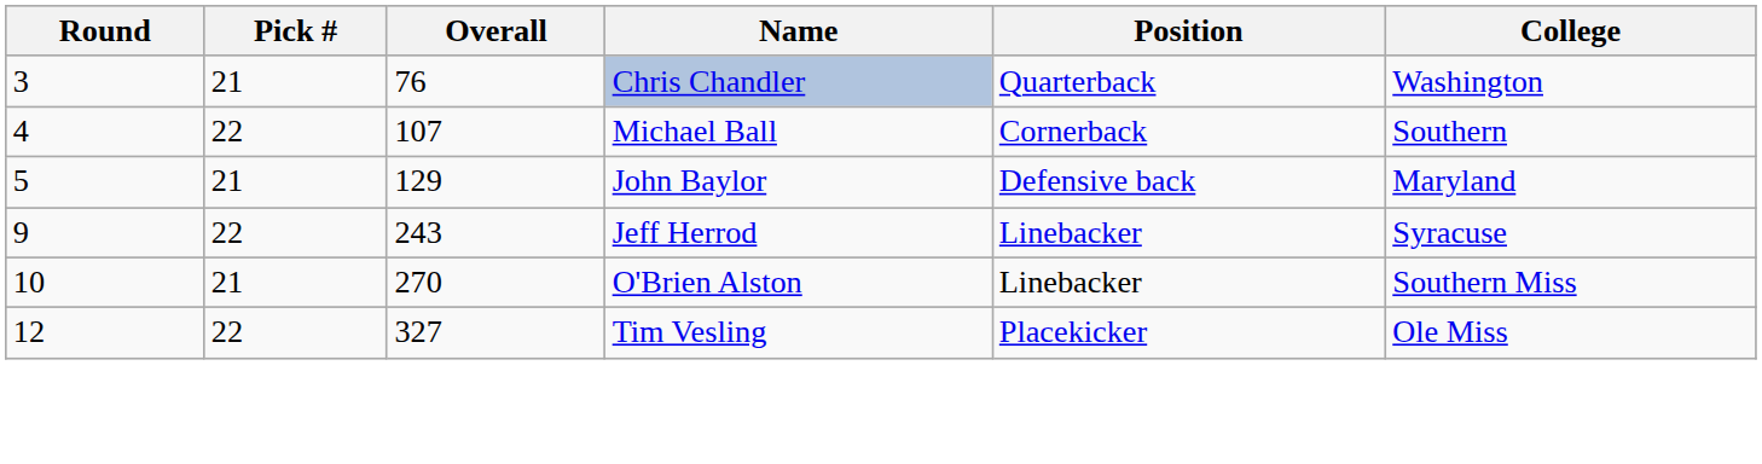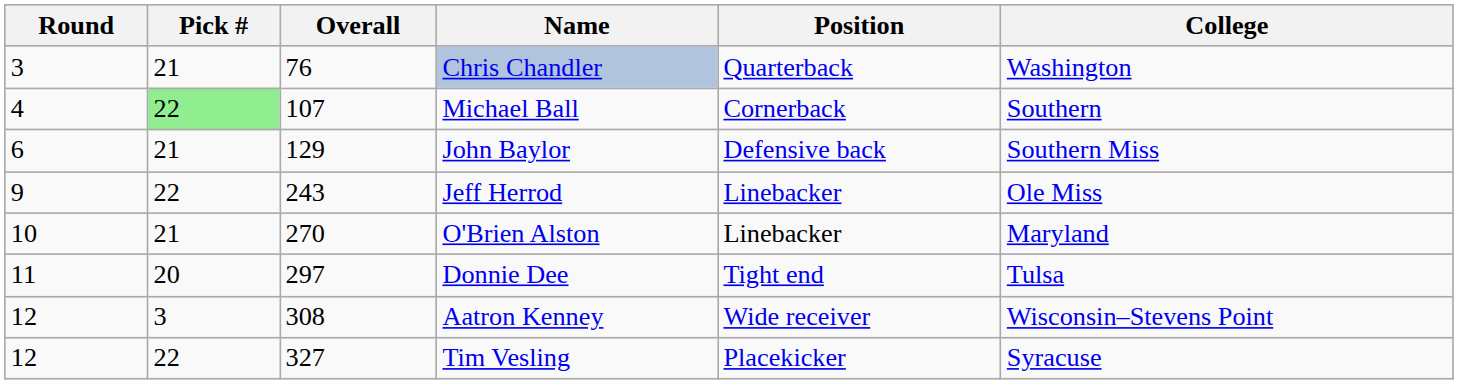Michael Ball | Pick #: no background -> lightgreen background
John Baylor | Round: 5 -> 6
John Baylor | College: Maryland -> Southern Miss
Jeff Herrod | College: Syracuse -> Ole Miss
O'Brien Alston | College: Southern Miss -> Maryland
+ row: 11 | 20 | 297 | Donnie Dee | Tight end | Tulsa
+ row: 12 | 3 | 308 | Aatron Kenney | Wide receiver | Wisconsin–Stevens Point
Tim Vesling | College: Ole Miss -> Syracuse
